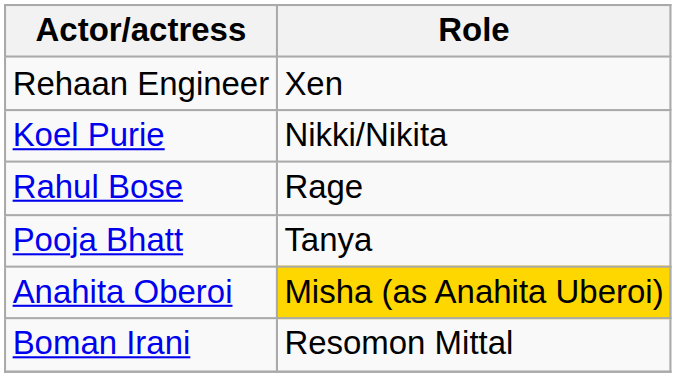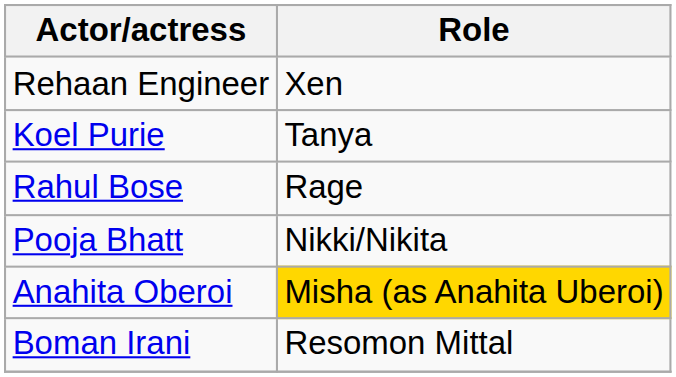Koel Purie | Role: Nikki/Nikita -> Tanya
Pooja Bhatt | Role: Tanya -> Nikki/Nikita
